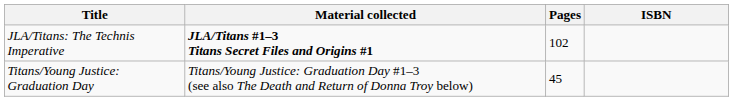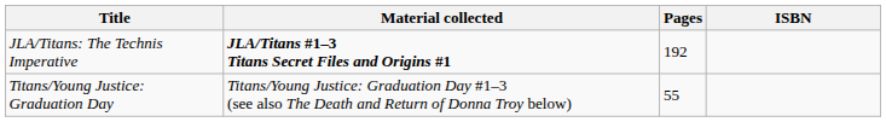JLA/Titans: The Technis Imperative | Pages: 102 -> 192
Titans/Young Justice: Graduation Day | Pages: 45 -> 55
